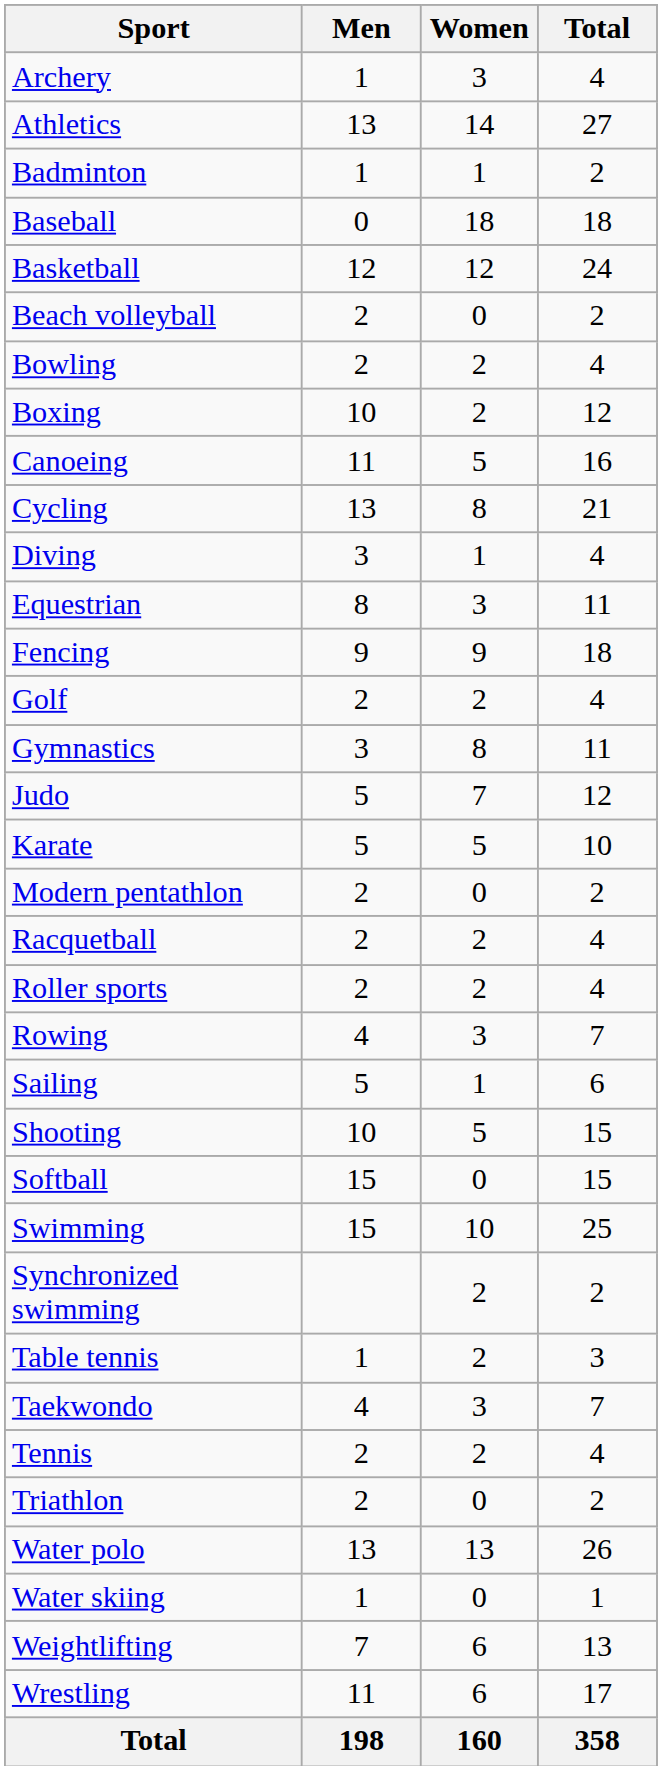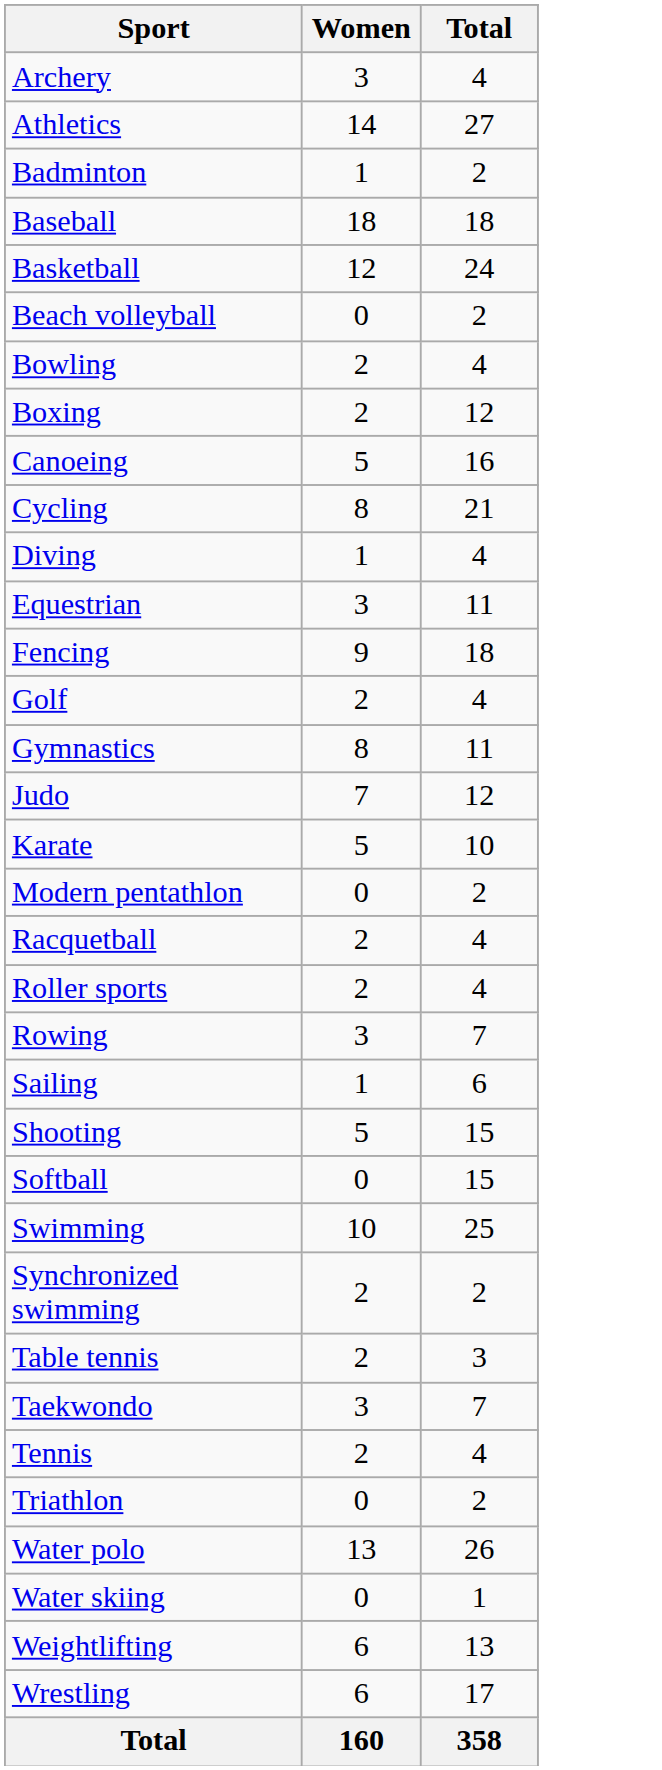- column: Men | 1 | 13 | 1 | 0 | 12 | 2 | 2 | 10 | 11 | 13 | 3 | 8 | 9 | 2 | 3 | 5 | 5 | 2 | 2 | 2 | 4 | 5 | 10 | 15 | 15 | 1 | 4 | 2 | 2 | 13 | 1 | 7 | 11 | 198
